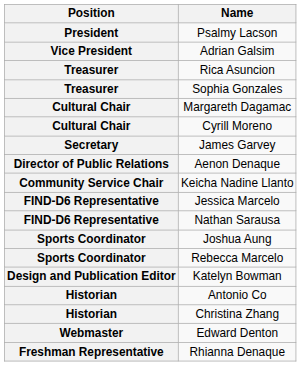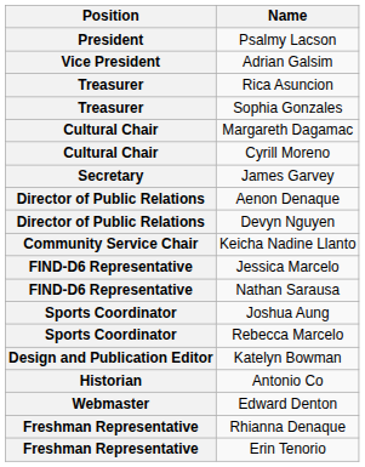+ row: Director of Public Relations | Devyn Nguyen
- row: Historian | Christina Zhang
+ row: Freshman Representative | Erin Tenorio
